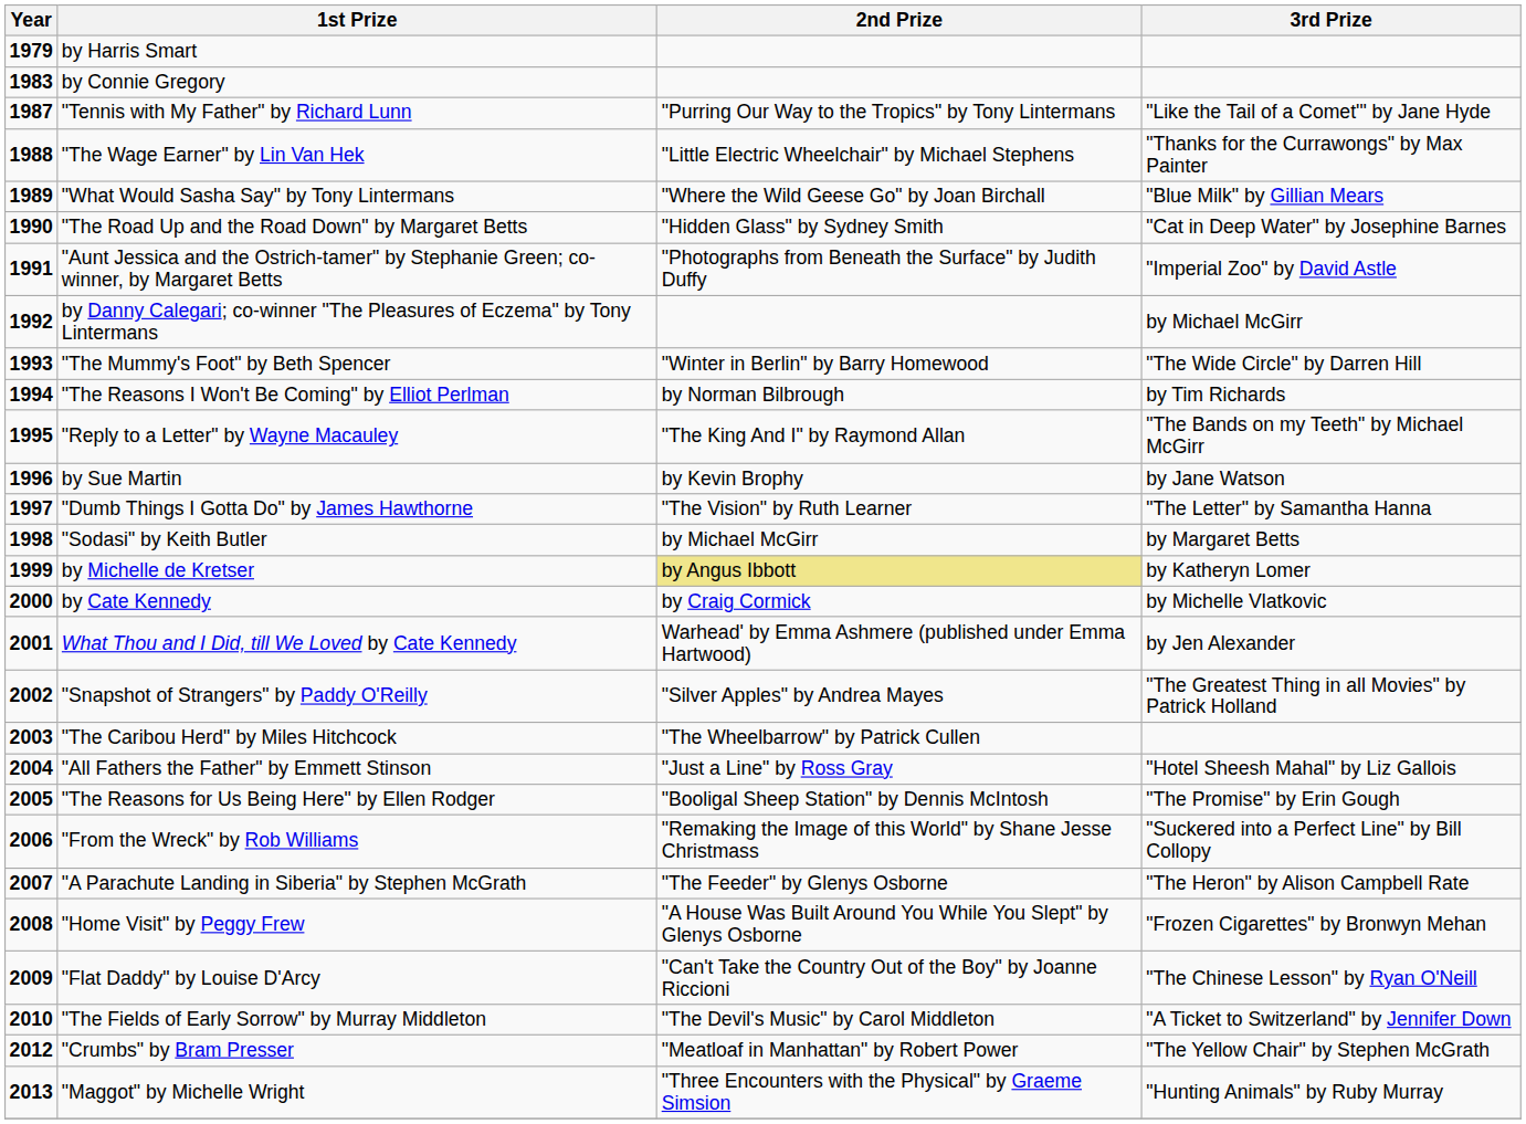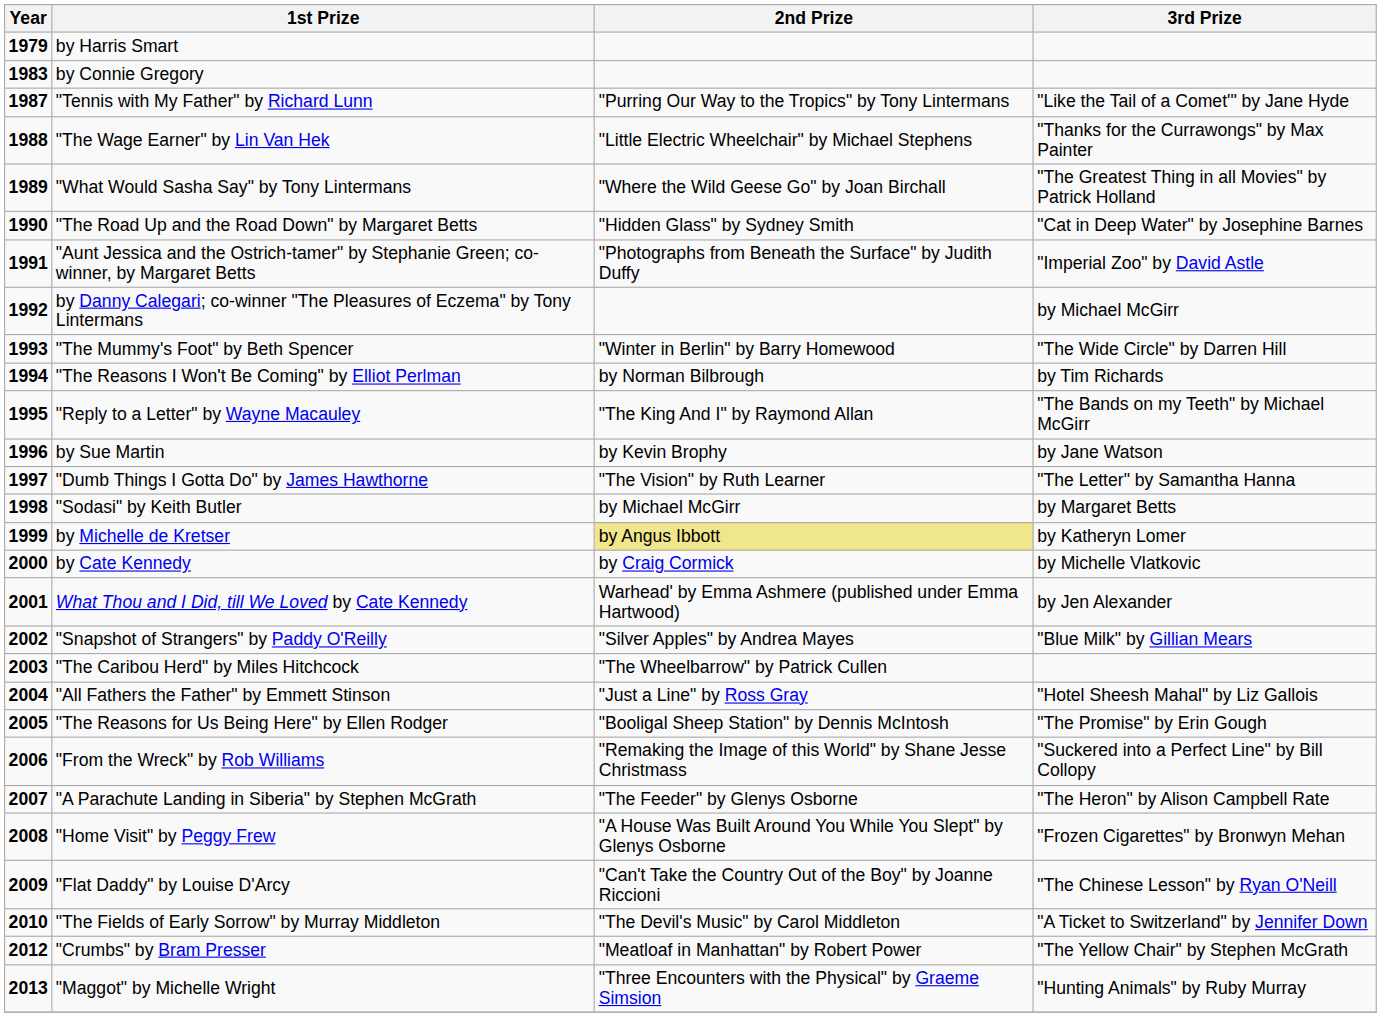"What Would Sasha Say" by Tony Lintermans | 3rd Prize: "Blue Milk" by Gillian Mears -> "The Greatest Thing in all Movies" by Patrick Holland
"Snapshot of Strangers" by Paddy O'Reilly | 3rd Prize: "The Greatest Thing in all Movies" by Patrick Holland -> "Blue Milk" by Gillian Mears
